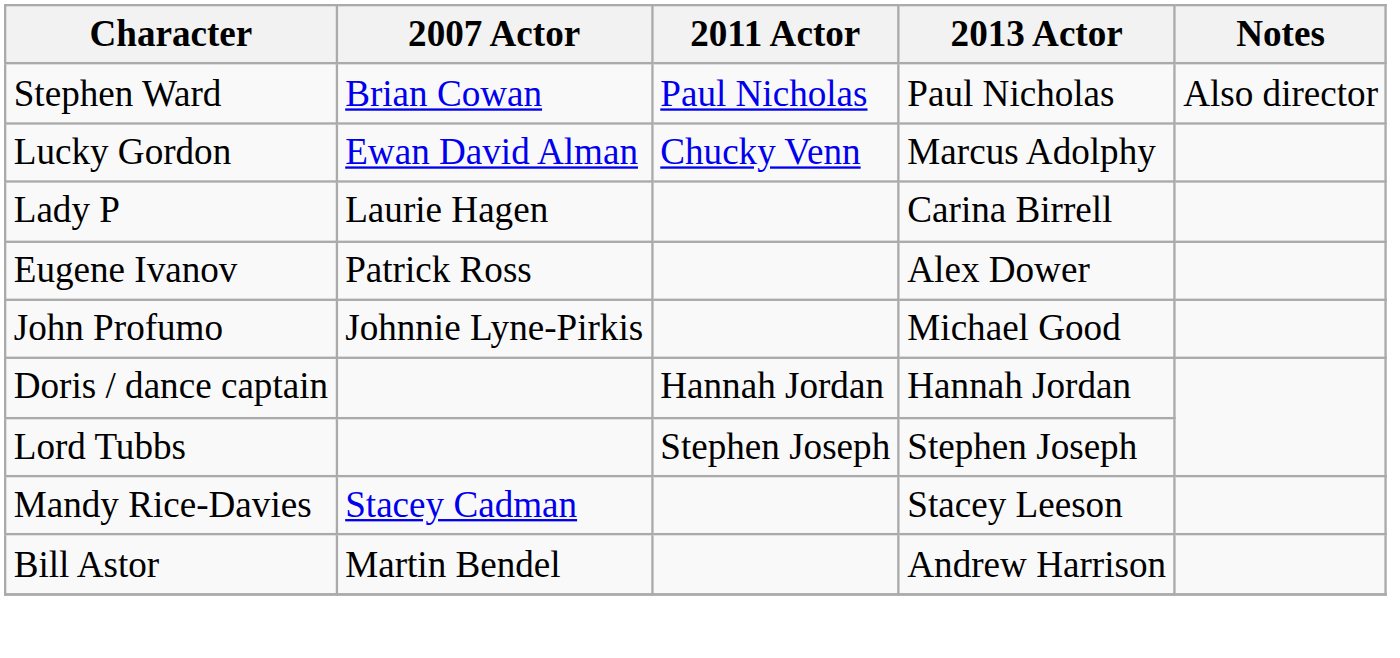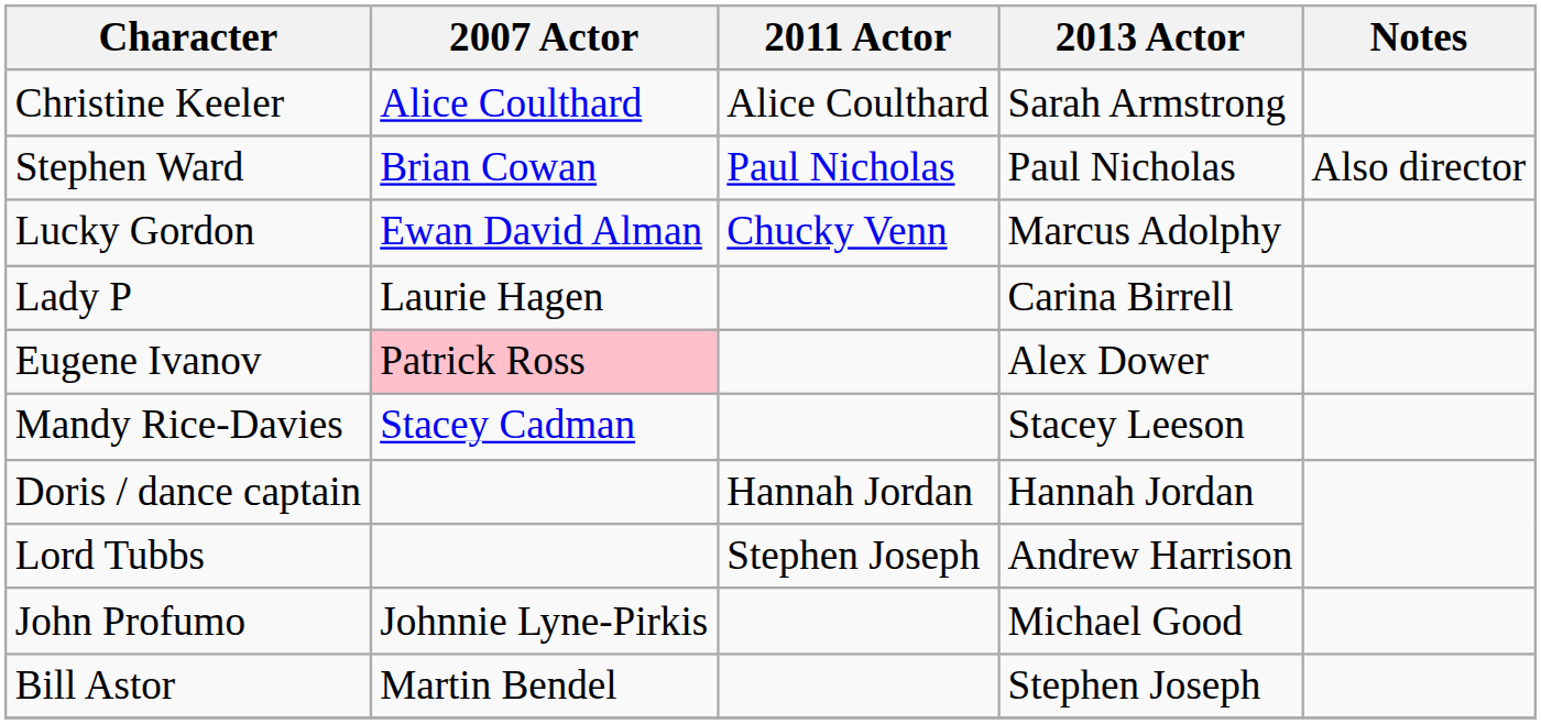+ row: Christine Keeler | Alice Coulthard | Alice Coulthard | Sarah Armstrong
Eugene Ivanov | 2007 Actor: no background -> pink background
rows swapped: John Profumo <-> Mandy Rice-Davies
Lord Tubbs | 2013 Actor: Stephen Joseph -> Andrew Harrison
Bill Astor | 2013 Actor: Andrew Harrison -> Stephen Joseph
